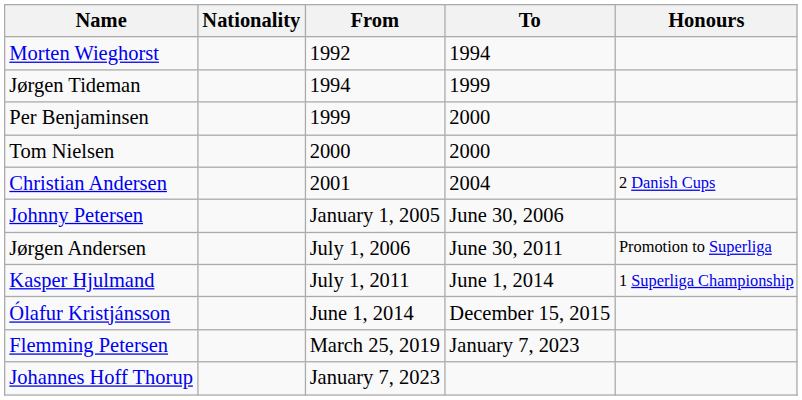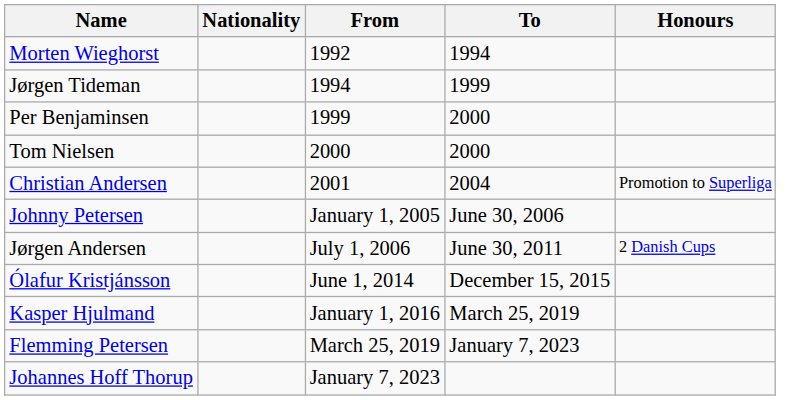2001 | Honours: 2 Danish Cups -> Promotion to Superliga
July 1, 2006 | Honours: Promotion to Superliga -> 2 Danish Cups
- row: Kasper Hjulmand | July 1, 2011 | June 1, 2014 | 1 Superliga Championship
+ row: Kasper Hjulmand | January 1, 2016 | March 25, 2019
